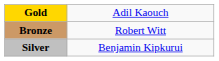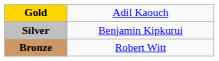rows swapped: Silver <-> Bronze
